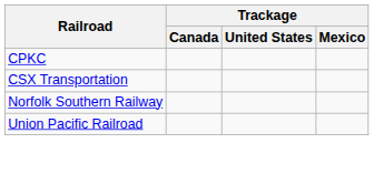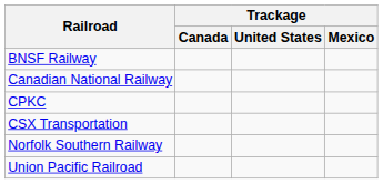+ row: BNSF Railway
+ row: Canadian National Railway
